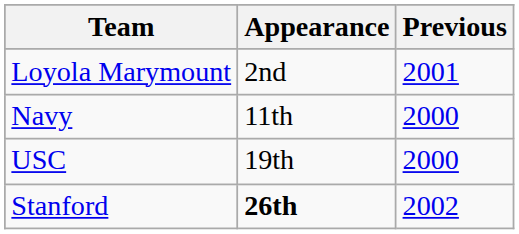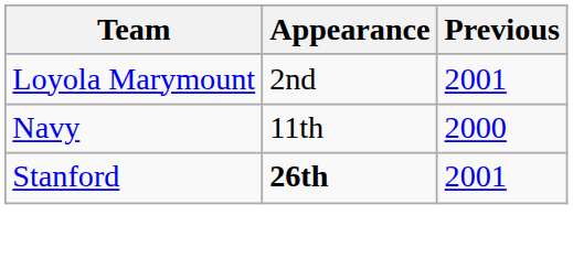- row: USC | 19th | 2000
Stanford | Previous: 2002 -> 2001
